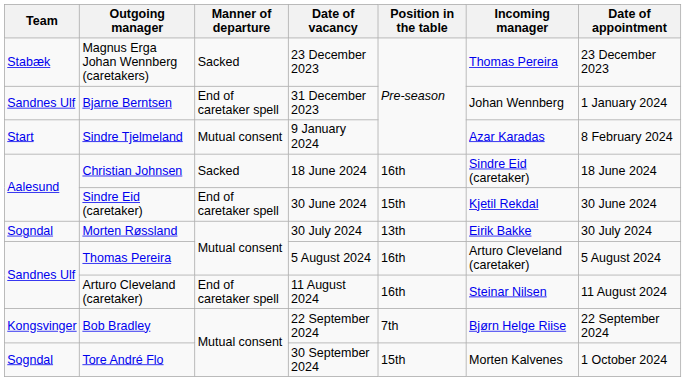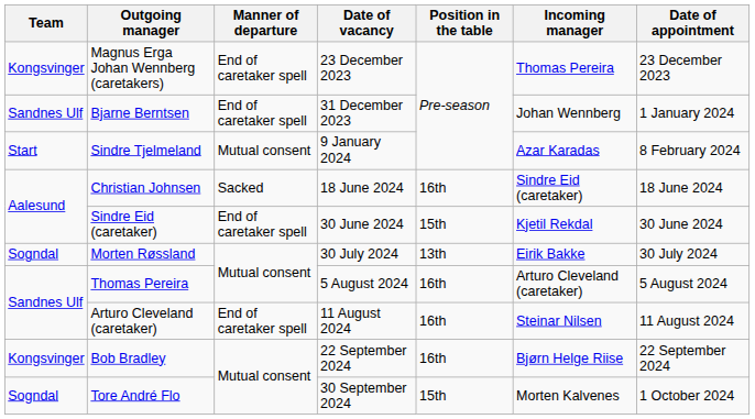Magnus Erga Johan Wennberg (caretakers) | Team: Stabæk -> Kongsvinger
Magnus Erga Johan Wennberg (caretakers) | Manner of departure: Sacked -> End of caretaker spell
Bob Bradley | Position in the table: 7th -> 16th
